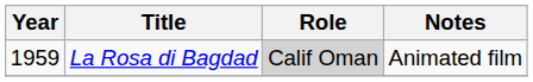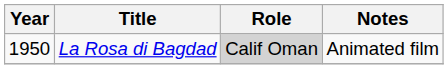La Rosa di Bagdad | Year: 1959 -> 1950
